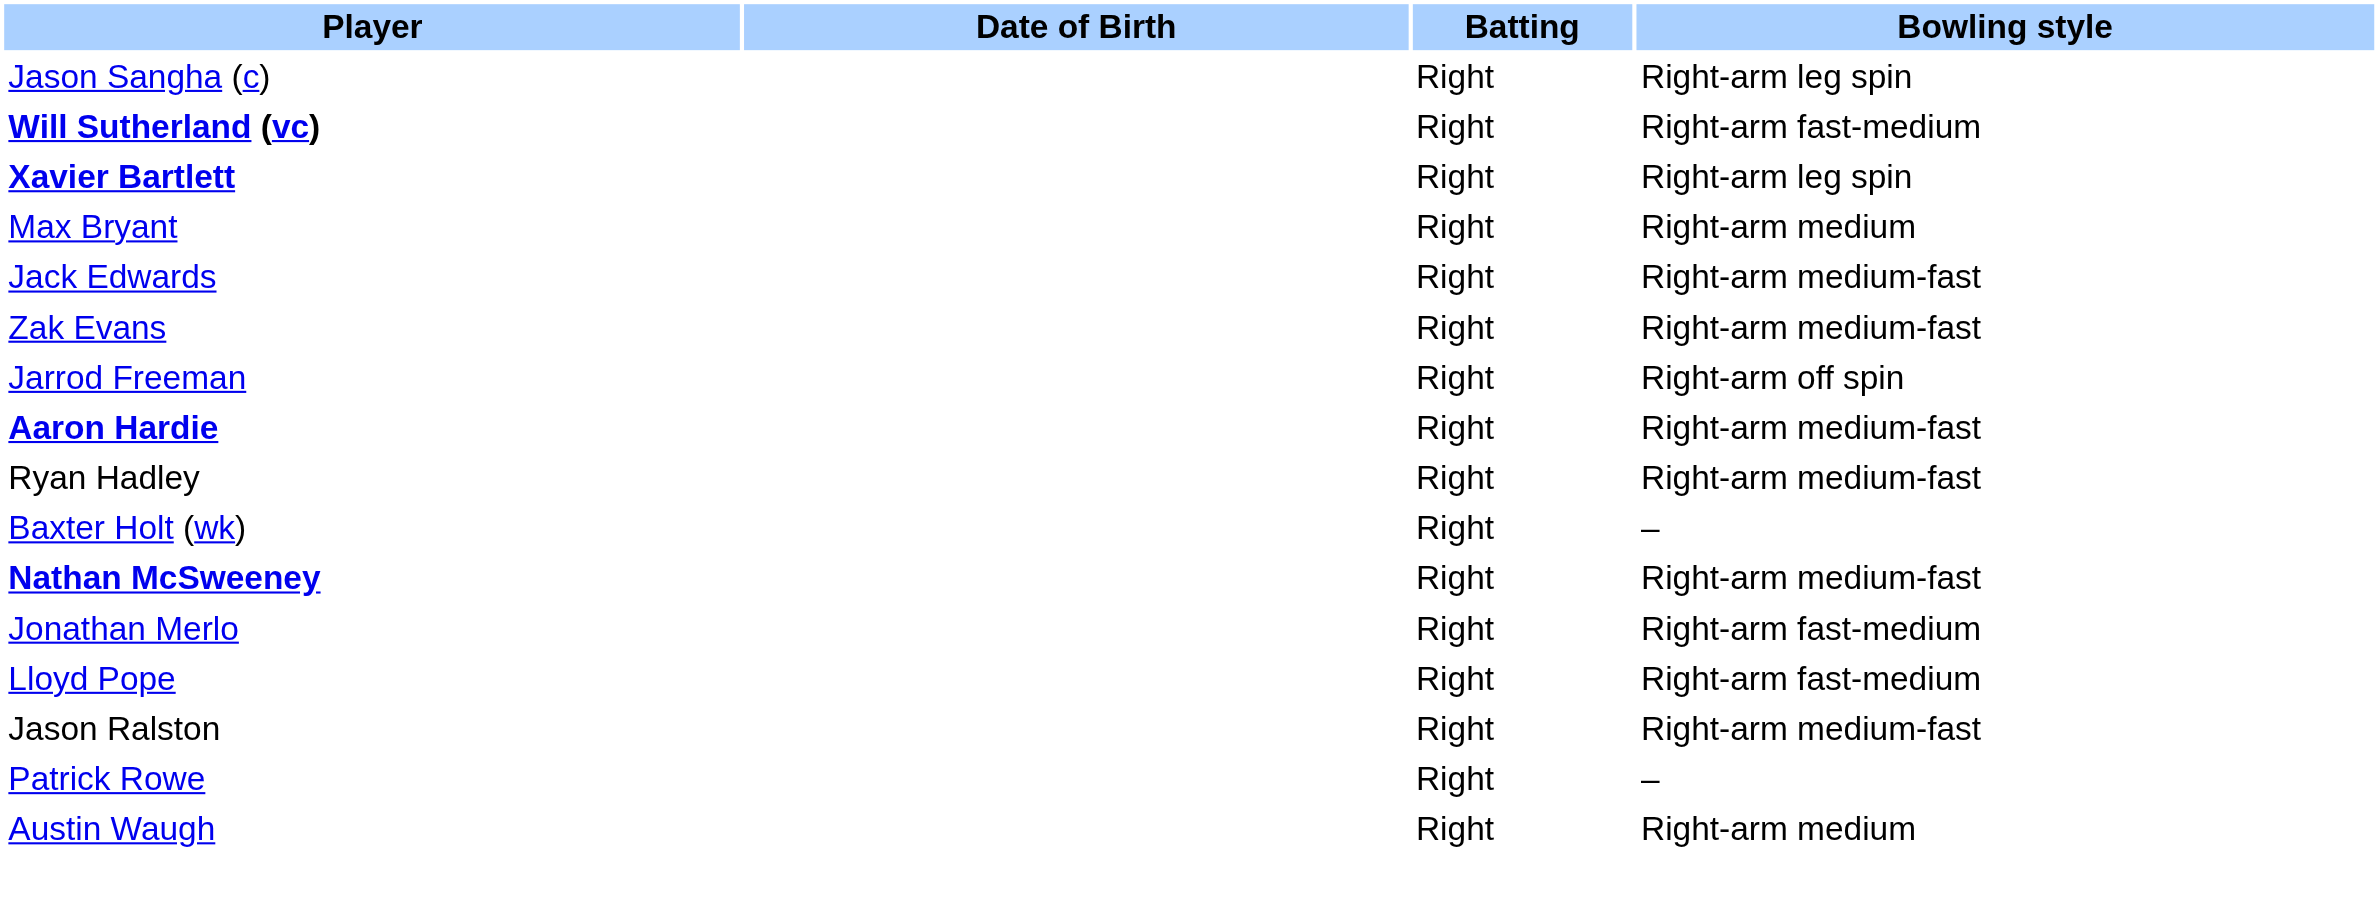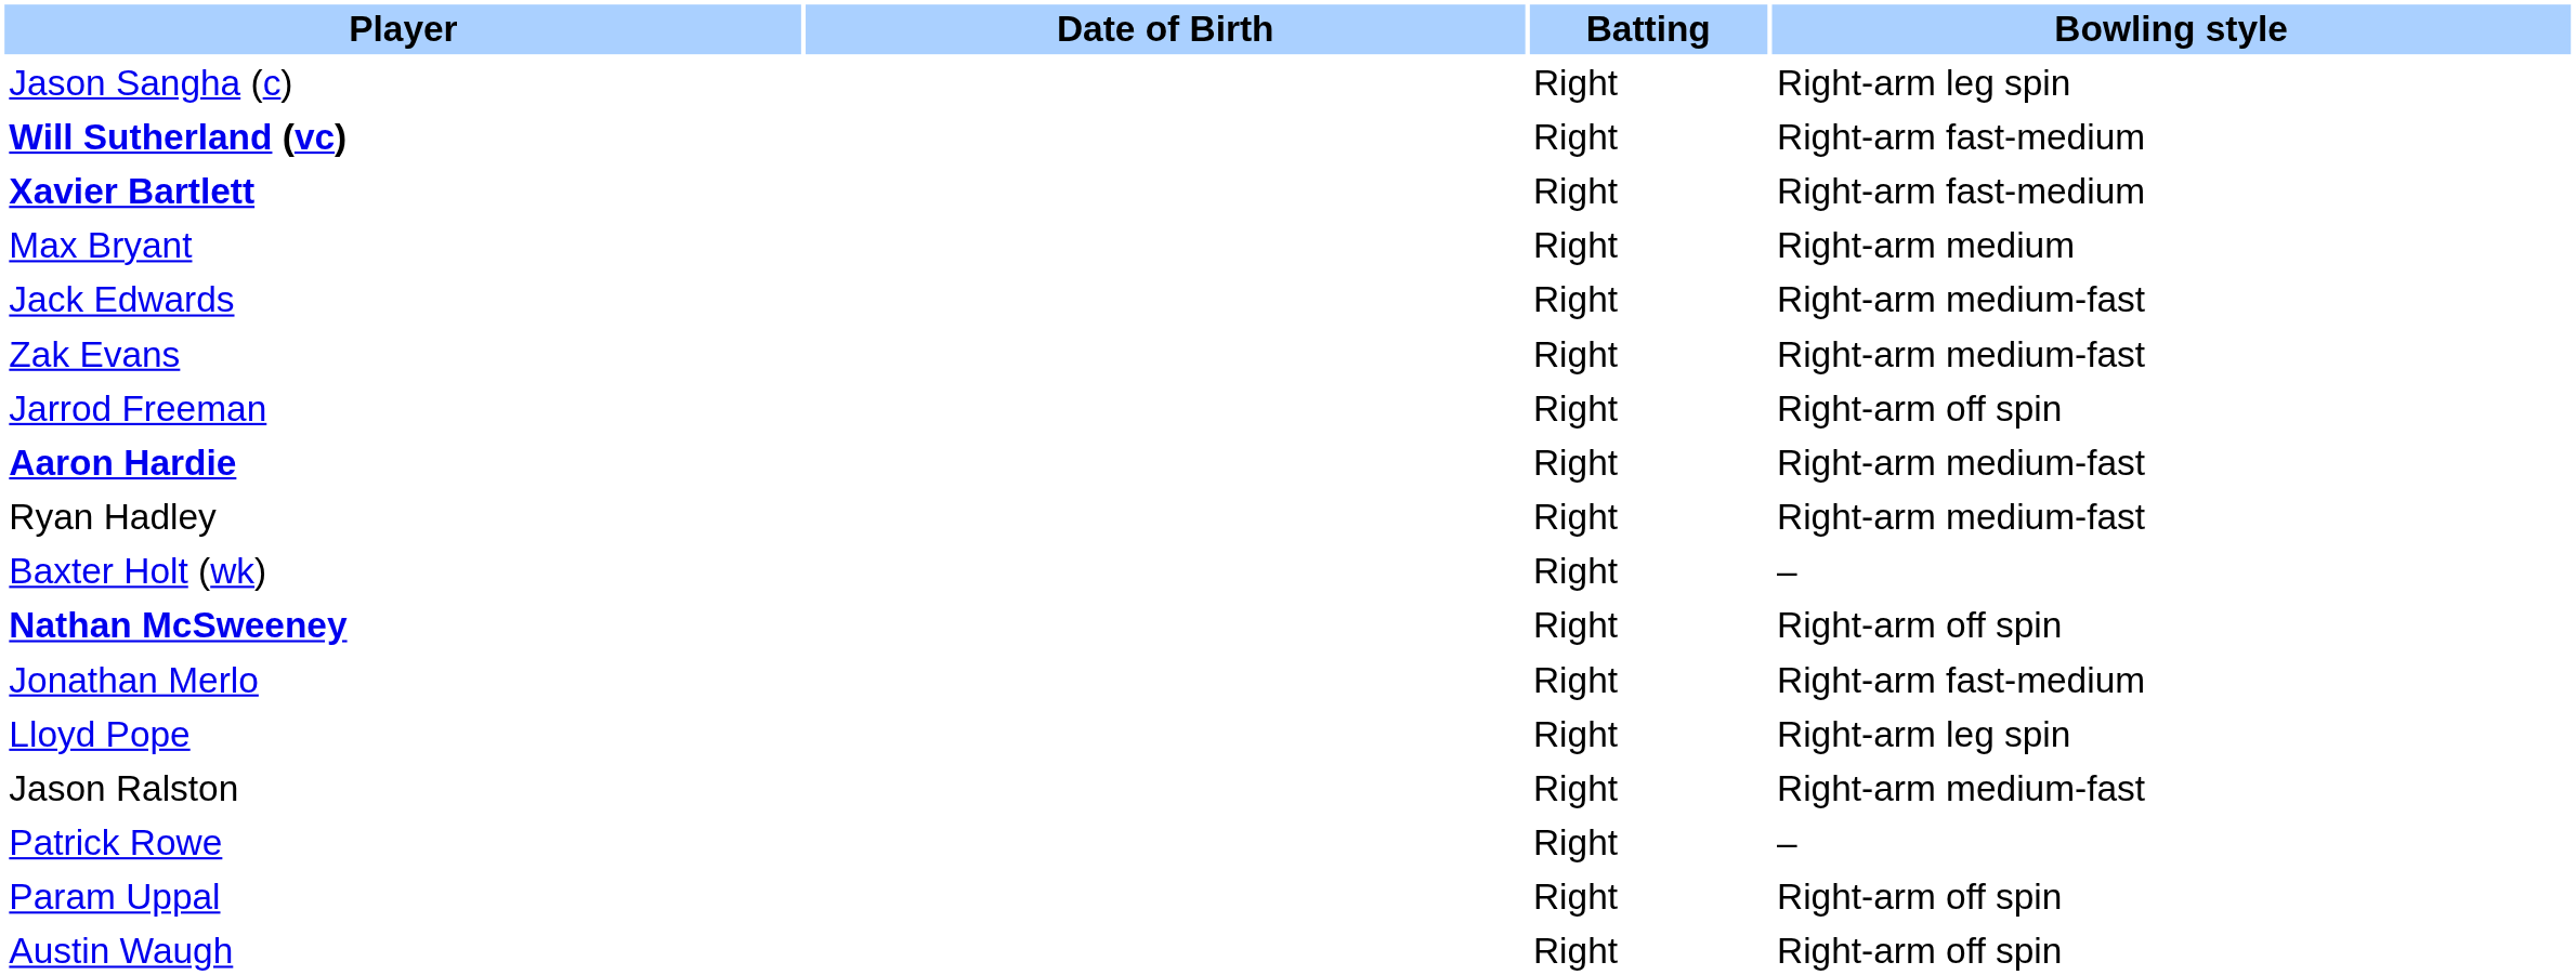Xavier Bartlett | Bowling style: Right-arm leg spin -> Right-arm fast-medium
Nathan McSweeney | Bowling style: Right-arm medium-fast -> Right-arm off spin
Lloyd Pope | Bowling style: Right-arm fast-medium -> Right-arm leg spin
+ row: Param Uppal | Right | Right-arm off spin
Austin Waugh | Bowling style: Right-arm medium -> Right-arm off spin
